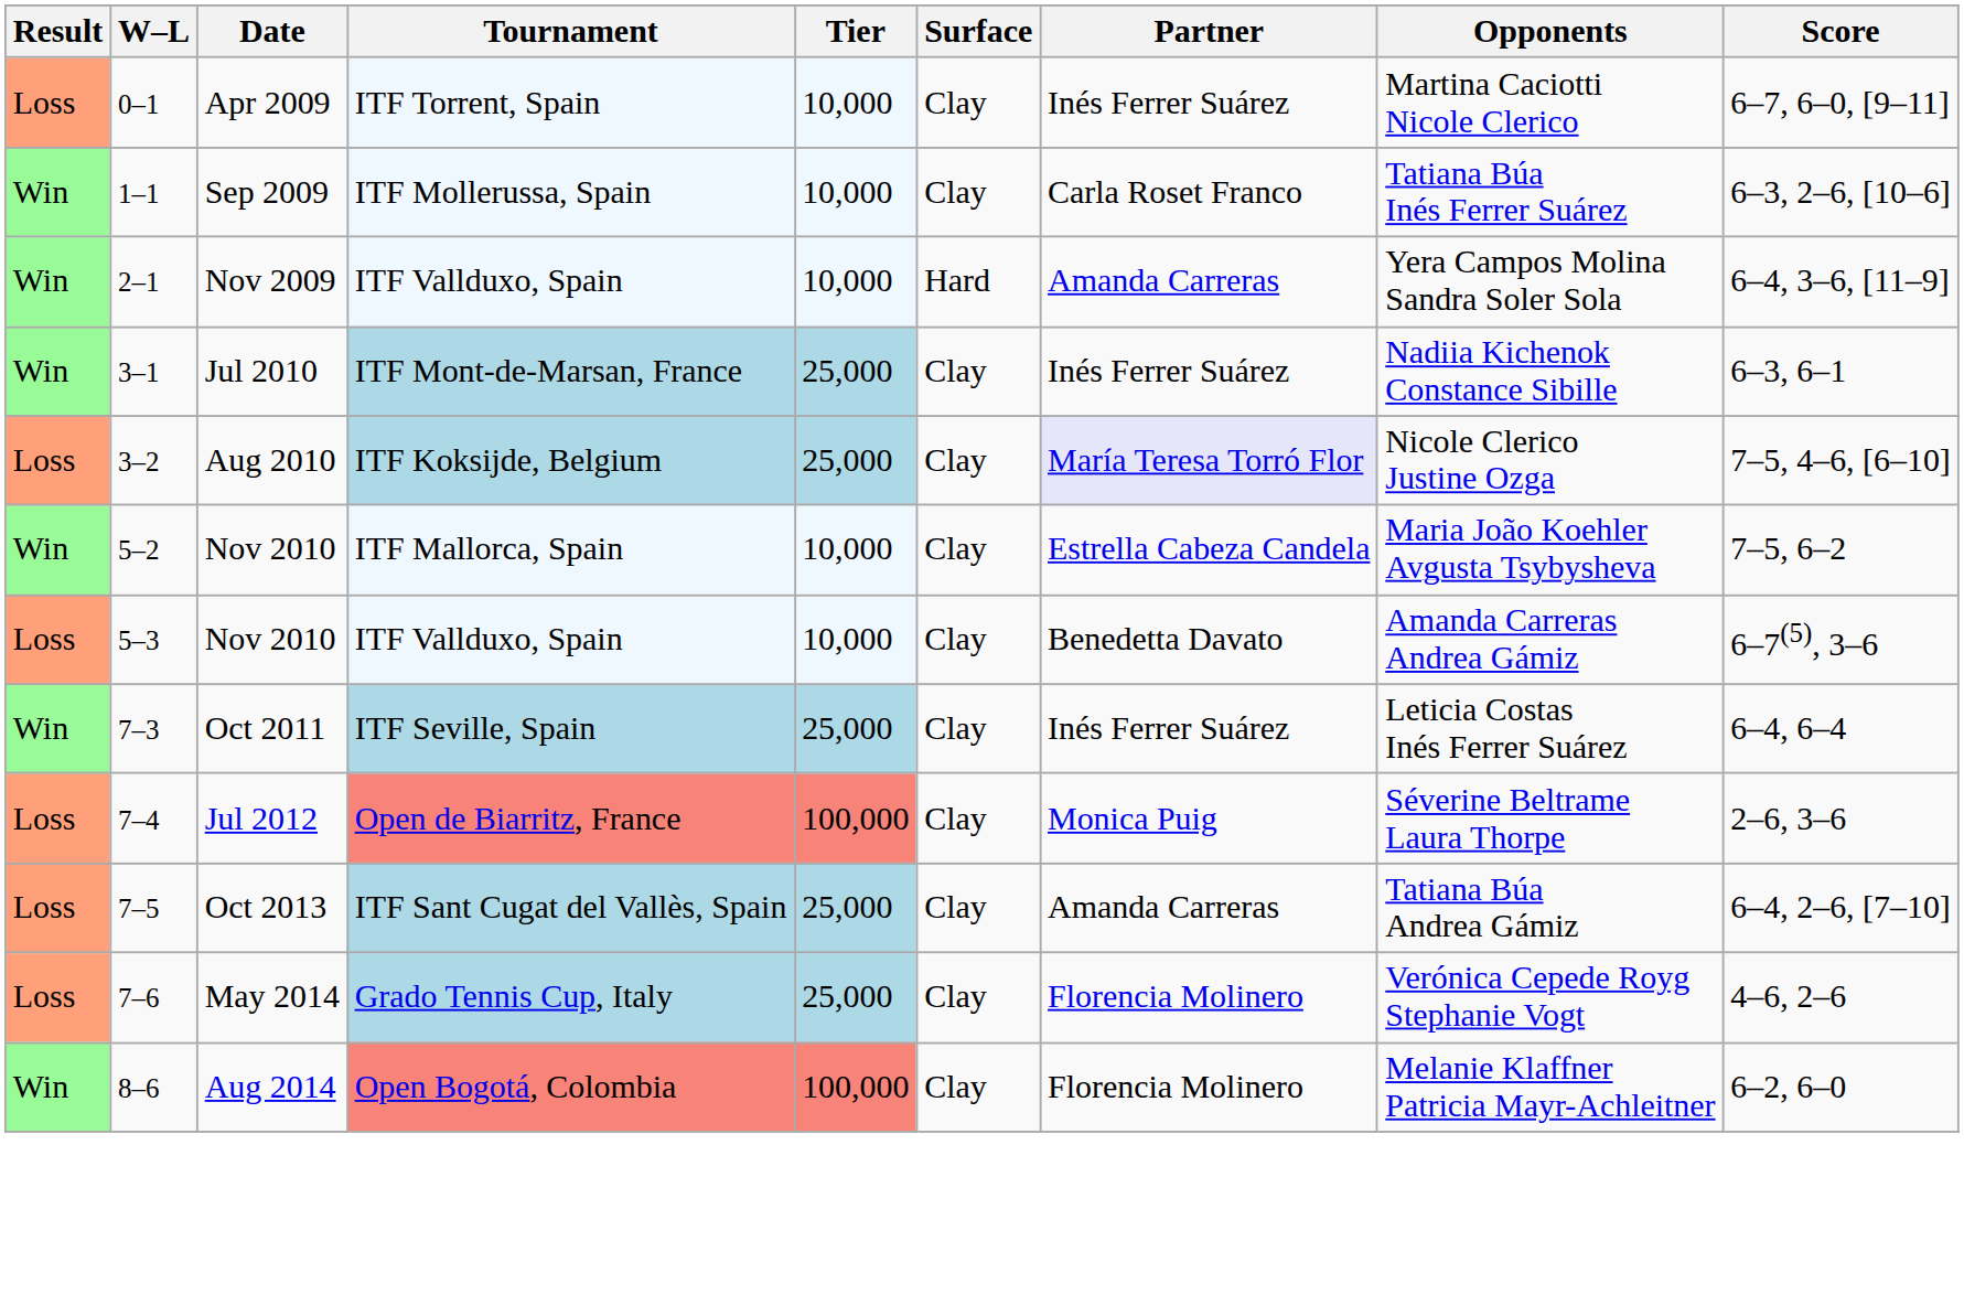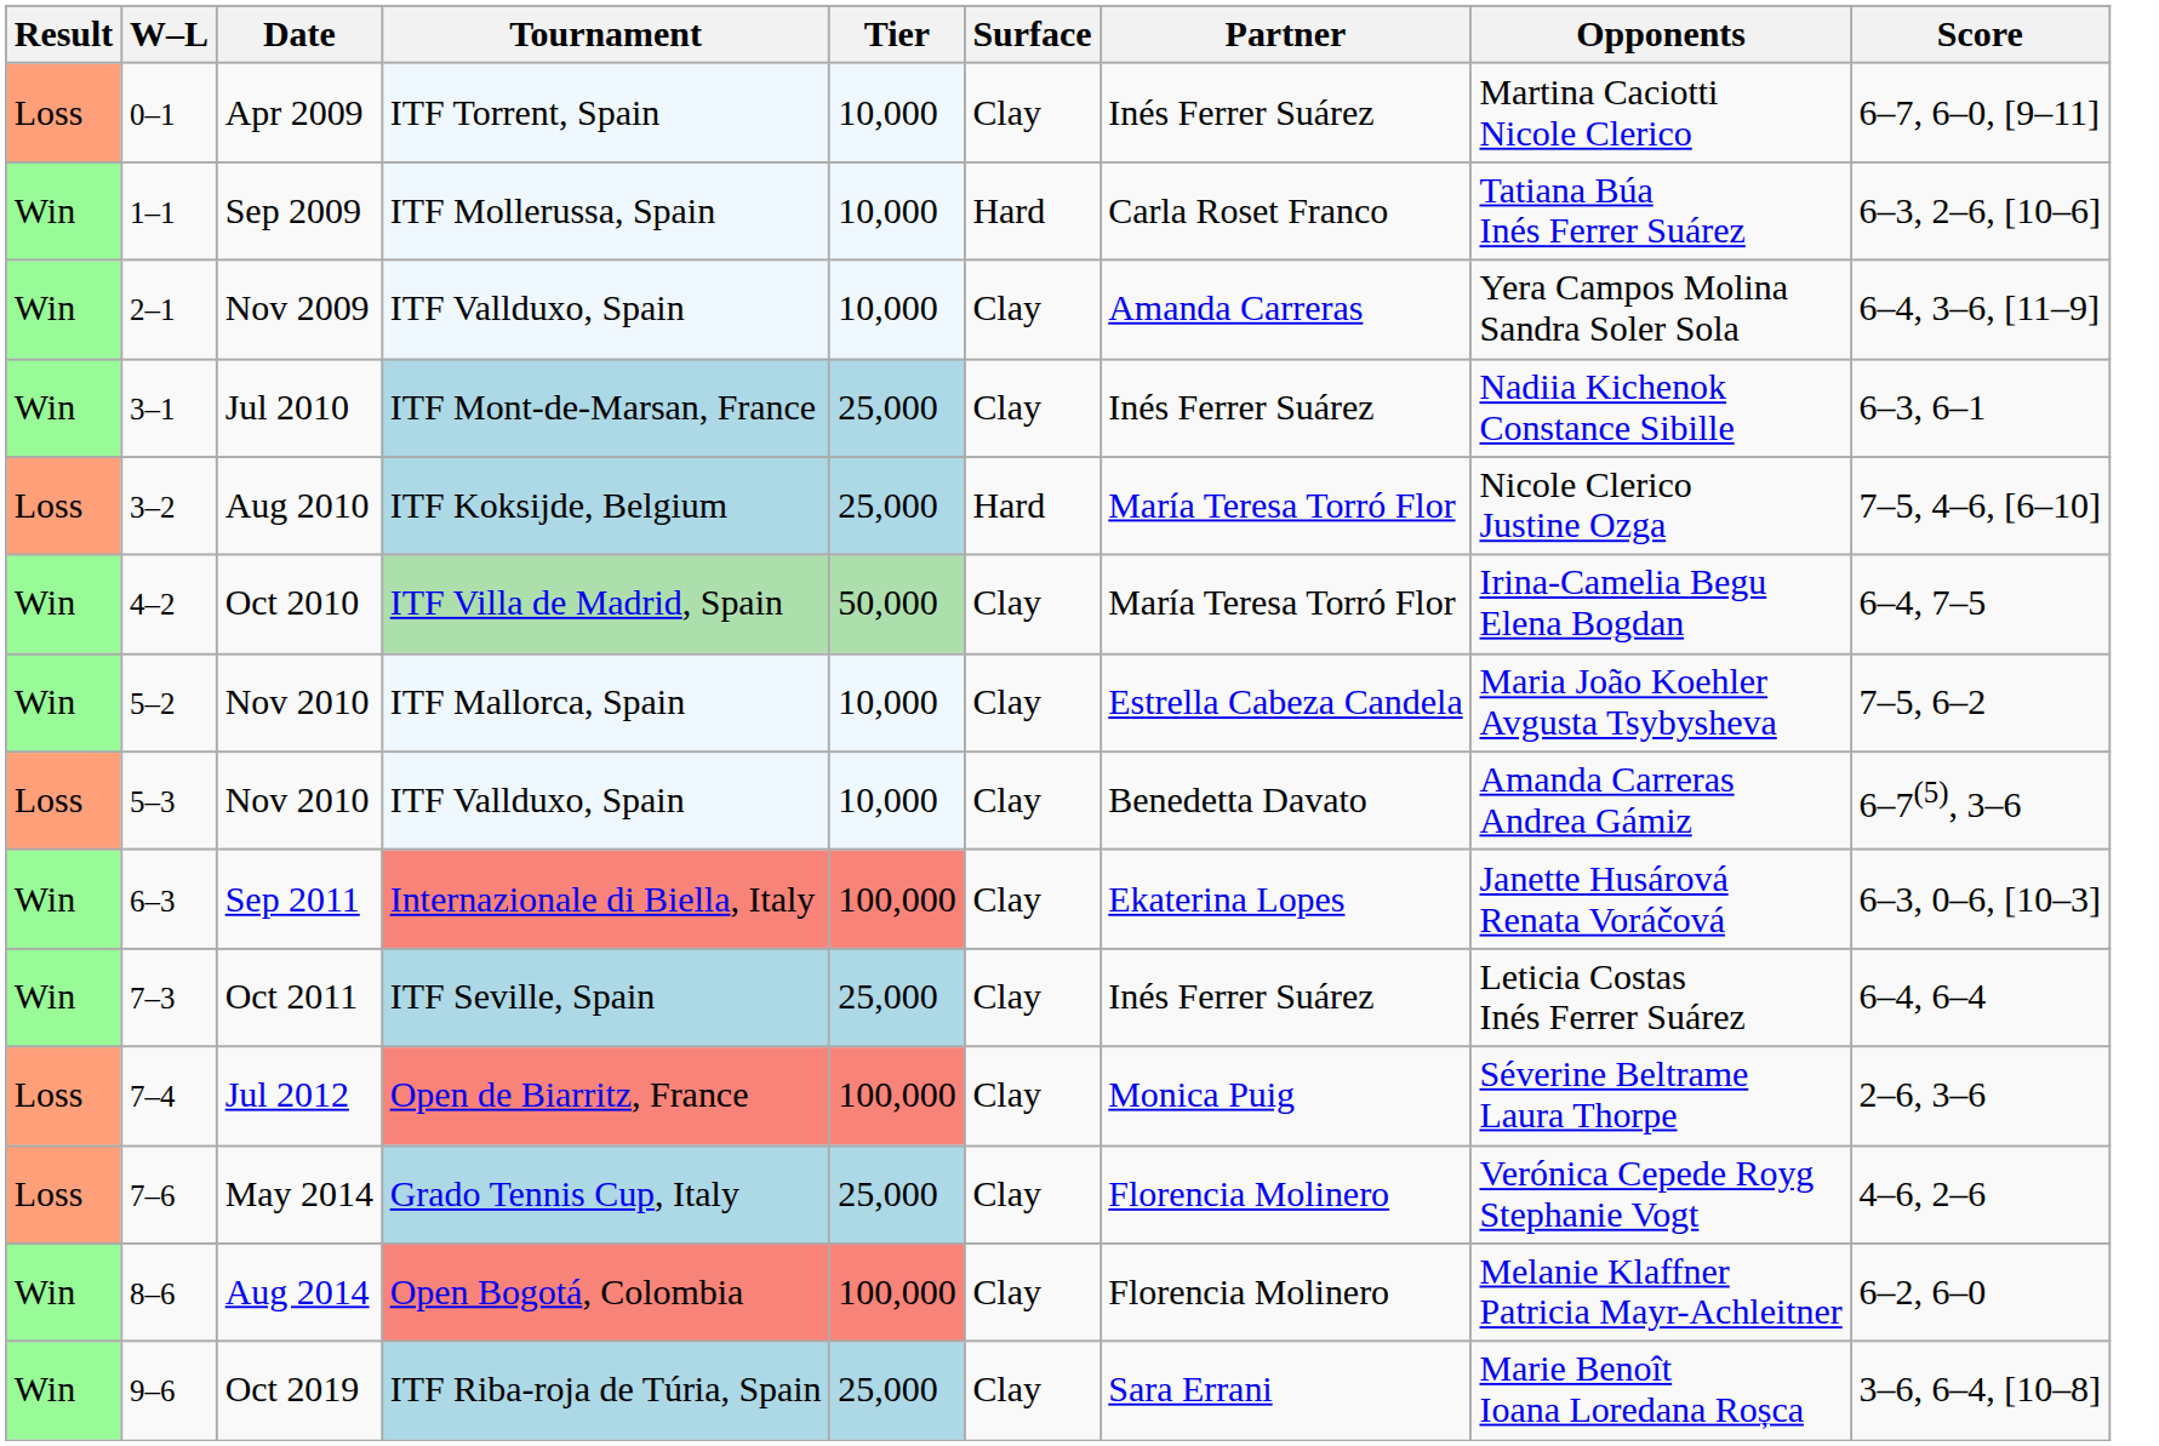Sep 2009 | Surface: Clay -> Hard
Nov 2009 | Surface: Hard -> Clay
Aug 2010 | Surface: Clay -> Hard
Aug 2010 | Partner: lavender background -> no background
+ row: Win | 4–2 | Oct 2010 | ITF Villa de Madrid, Spain | 50,000 | Clay | María Teresa Torró Flor | Irina-Camelia Begu Elena Bogdan | 6–4, 7–5
+ row: Win | 6–3 | Sep 2011 | Internazionale di Biella, Italy | 100,000 | Clay | Ekaterina Lopes | Janette Husárová Renata Voráčová | 6–3, 0–6, [10–3]
- row: Loss | 7–5 | Oct 2013 | ITF Sant Cugat del Vallès, Spain | 25,000 | Clay | Amanda Carreras | Tatiana Búa Andrea Gámiz | 6–4, 2–6, [7–10]
+ row: Win | 9–6 | Oct 2019 | ITF Riba-roja de Túria, Spain | 25,000 | Clay | Sara Errani | Marie Benoît Ioana Loredana Roșca | 3–6, 6–4, [10–8]
